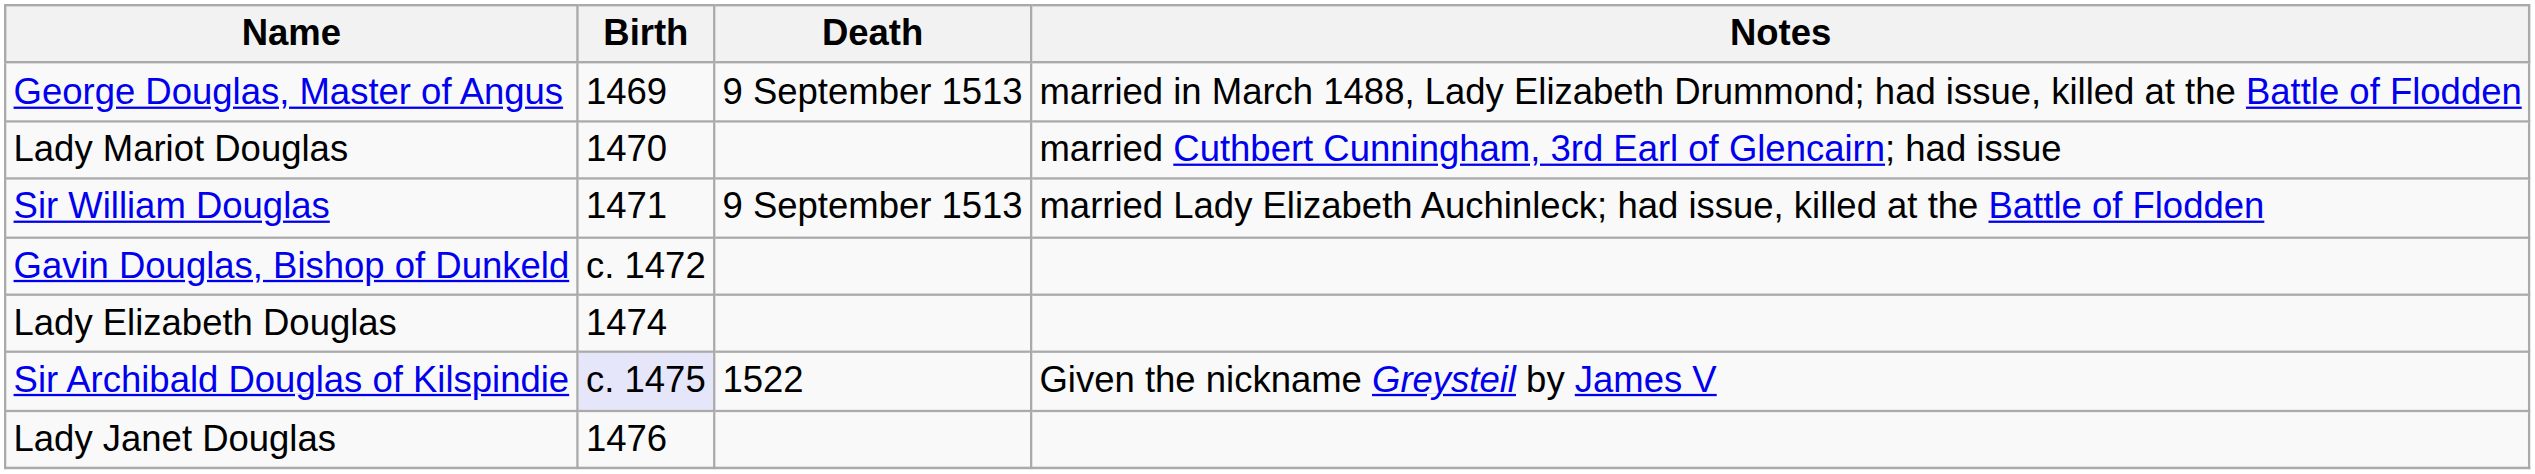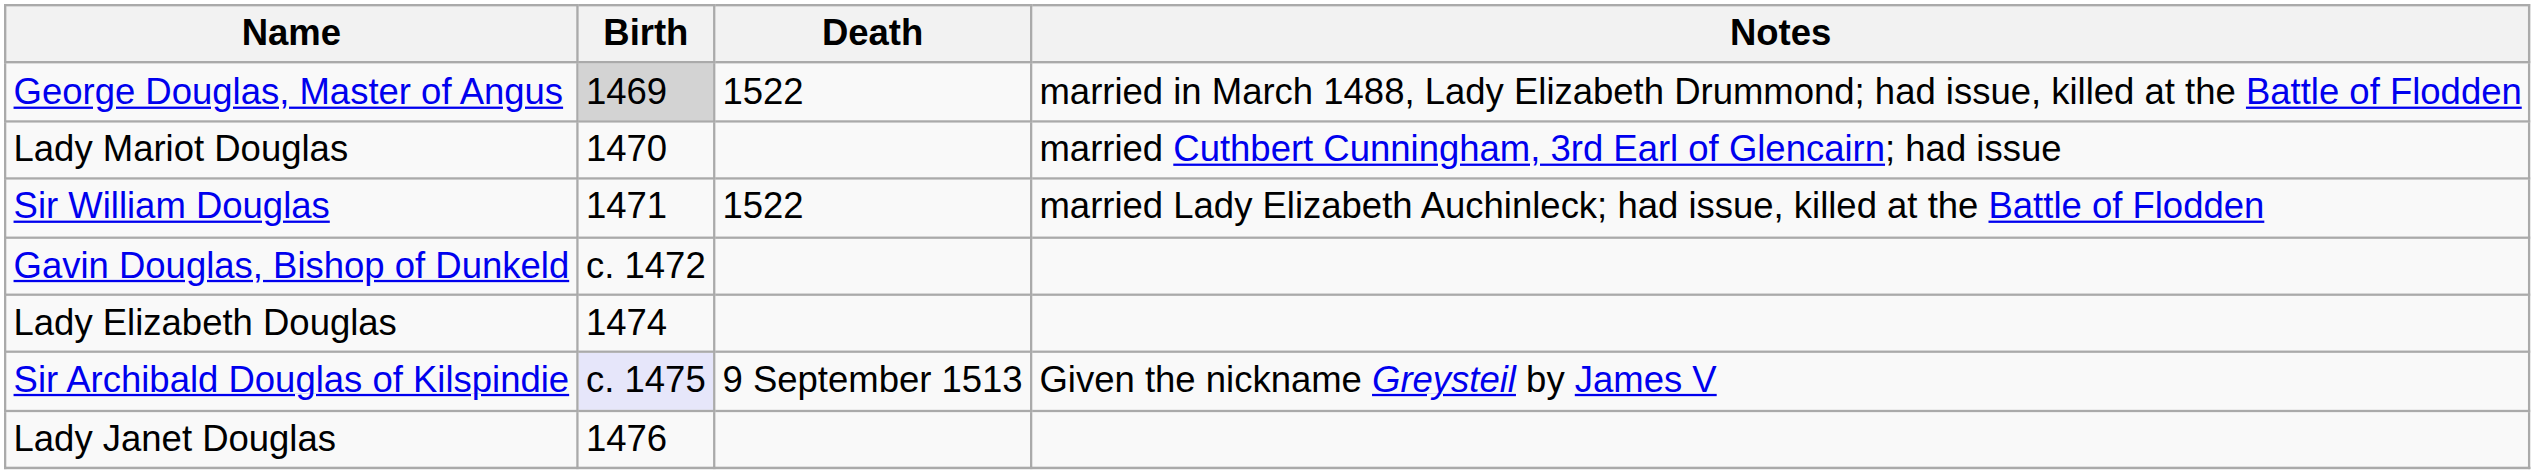George Douglas, Master of Angus | Birth: no background -> lightgrey background
George Douglas, Master of Angus | Death: 9 September 1513 -> 1522
Sir William Douglas | Death: 9 September 1513 -> 1522
Sir Archibald Douglas of Kilspindie | Death: 1522 -> 9 September 1513
